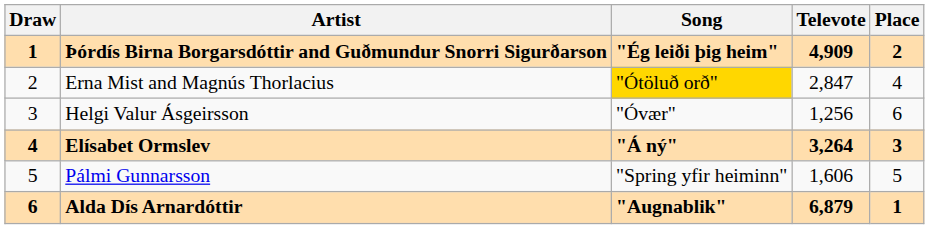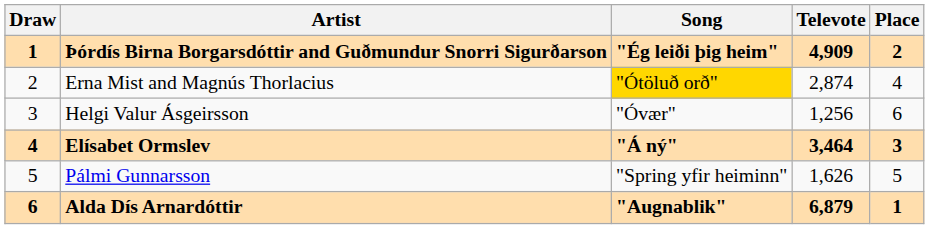Erna Mist and Magnús Thorlacius | Televote: 2,847 -> 2,874
Elísabet Ormslev | Televote: 3,264 -> 3,464
Pálmi Gunnarsson | Televote: 1,606 -> 1,626
